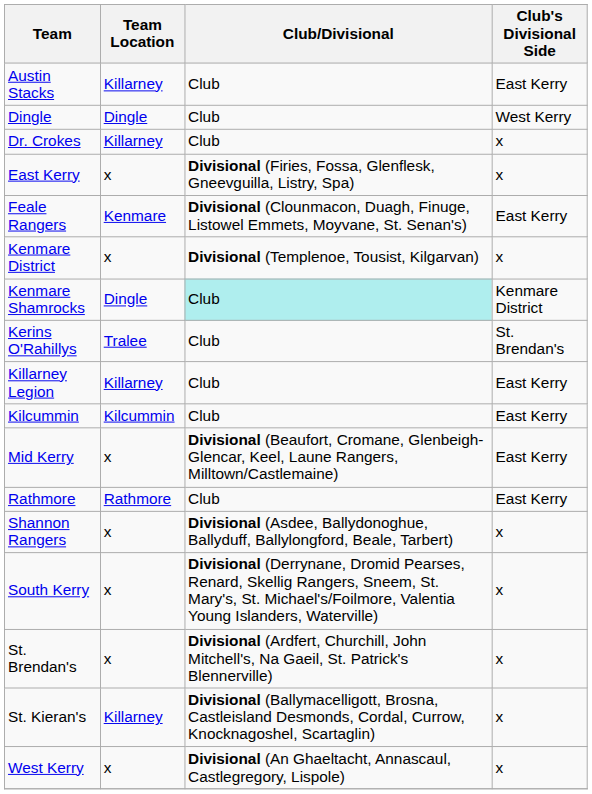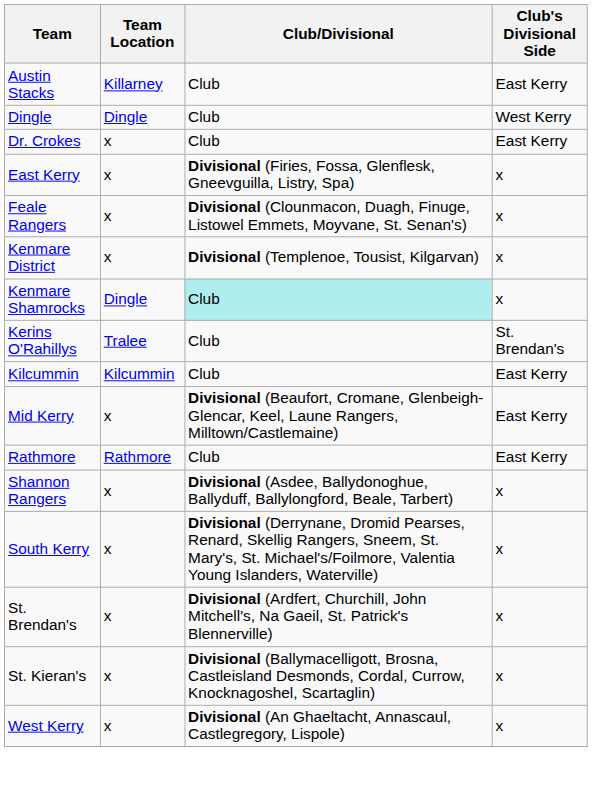Dr. Crokes | Team Location: Killarney -> x
Dr. Crokes | Club's Divisional Side: x -> East Kerry
Feale Rangers | Team Location: Kenmare -> x
Feale Rangers | Club's Divisional Side: East Kerry -> x
Kenmare Shamrocks | Club's Divisional Side: Kenmare District -> x
- row: Killarney Legion | Killarney | Club | East Kerry
St. Kieran's | Team Location: Killarney -> x
